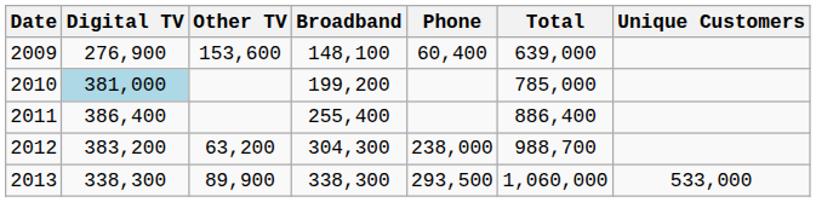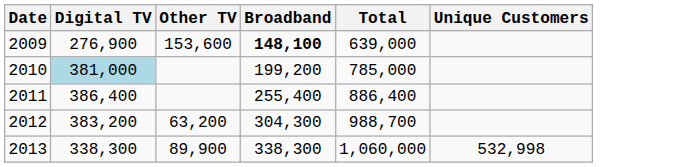- column: Phone | 60,400 | 238,000 | 293,500
2009 | Broadband: normal -> bold
2013 | Unique Customers: 533,000 -> 532,998
